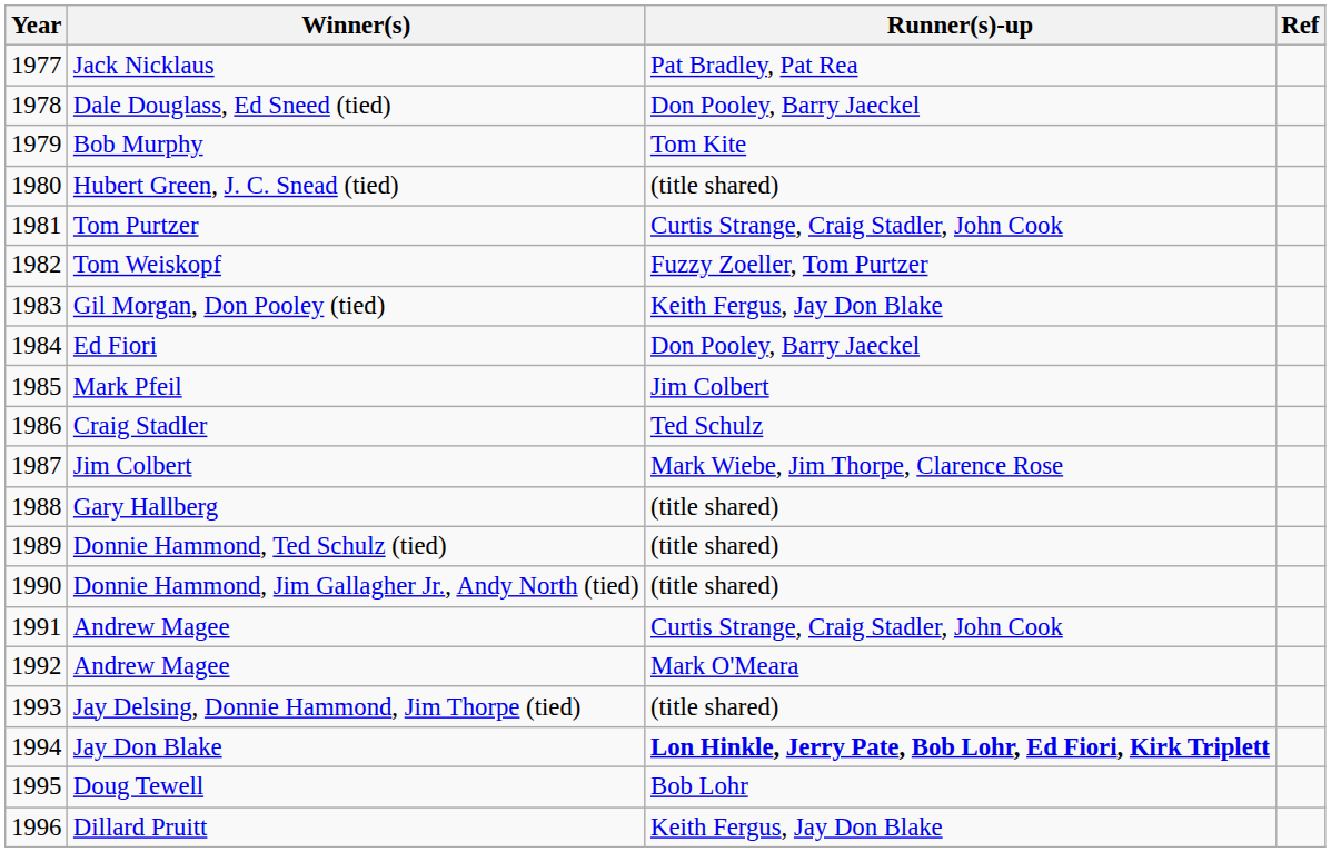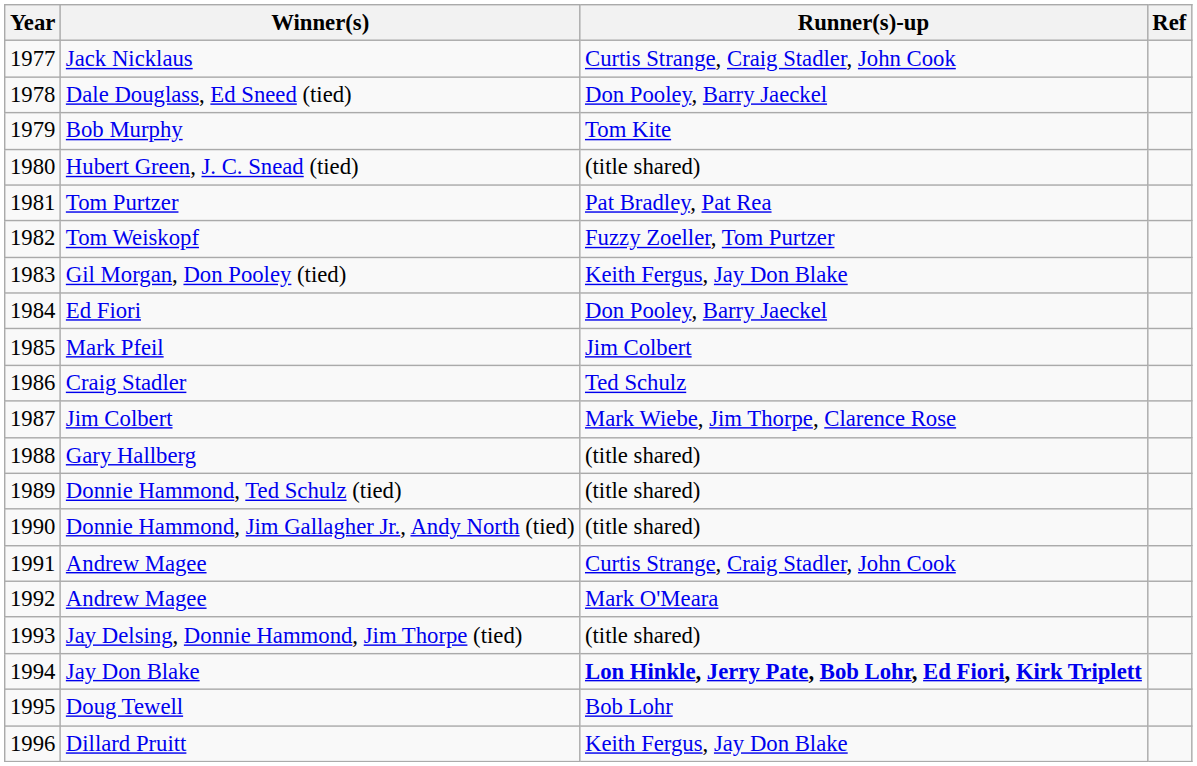Jack Nicklaus | Runner(s)-up: Pat Bradley, Pat Rea -> Curtis Strange, Craig Stadler, John Cook
Tom Purtzer | Runner(s)-up: Curtis Strange, Craig Stadler, John Cook -> Pat Bradley, Pat Rea
